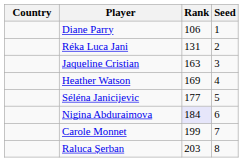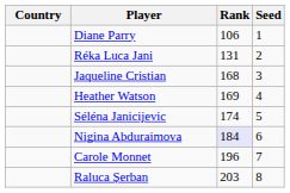Jaqueline Cristian | Rank: 163 -> 168
Séléna Janicijevic | Rank: 177 -> 174
Carole Monnet | Rank: 199 -> 196
